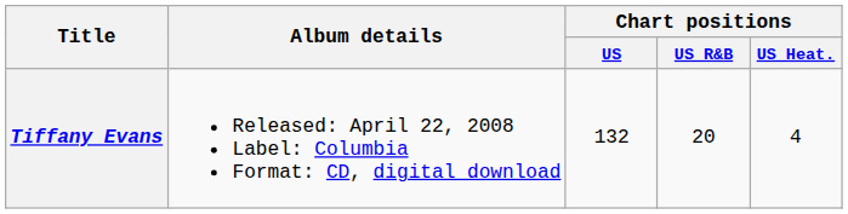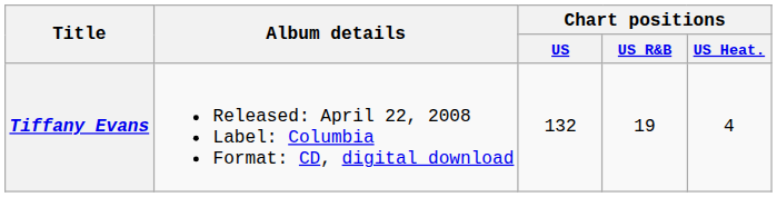Tiffany Evans | Chart positions / US R&B: 20 -> 19
